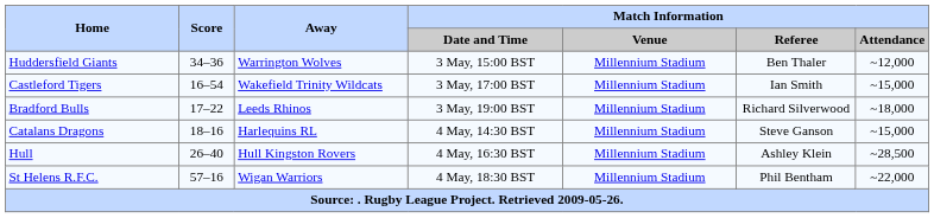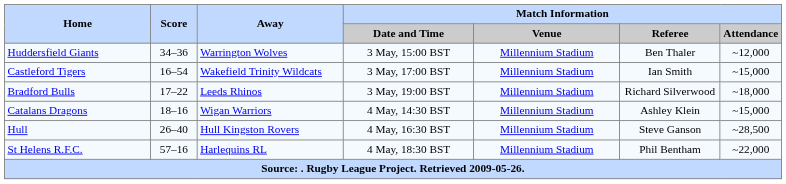Catalans Dragons | Away: Harlequins RL -> Wigan Warriors
Catalans Dragons | Match Information / Referee: Steve Ganson -> Ashley Klein
Hull | Match Information / Referee: Ashley Klein -> Steve Ganson
St Helens R.F.C. | Away: Wigan Warriors -> Harlequins RL
